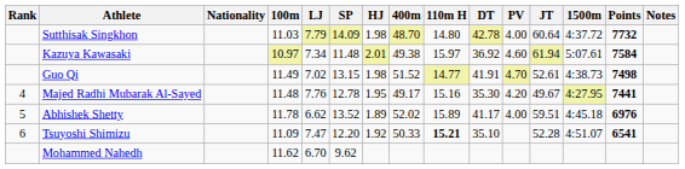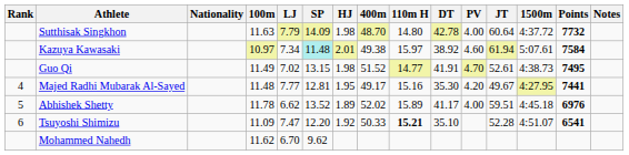Sutthisak Singkhon | 100m: 11.03 -> 11.63
Kazuya Kawasaki | SP: no background -> paleturquoise background
Kazuya Kawasaki | DT: 36.92 -> 38.92
Guo Qi | Points: 7498 -> 7495
Majed Radhi Mubarak Al-Sayed | LJ: 7.76 -> 7.77
Majed Radhi Mubarak Al-Sayed | SP: 12.78 -> 12.81
